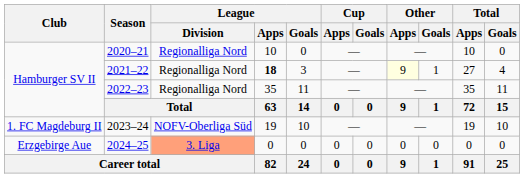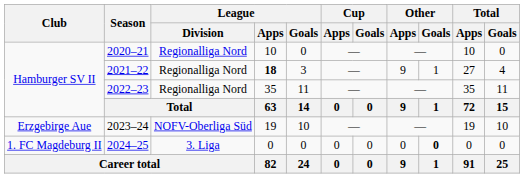2021–22 | Other / Apps: lightyellow background -> no background
2023–24 | Club: 1. FC Magdeburg II -> Erzgebirge Aue
2024–25 | Club: Erzgebirge Aue -> 1. FC Magdeburg II
2024–25 | League / Division: lightsalmon background -> no background
2024–25 | Other / Goals: normal -> bold
